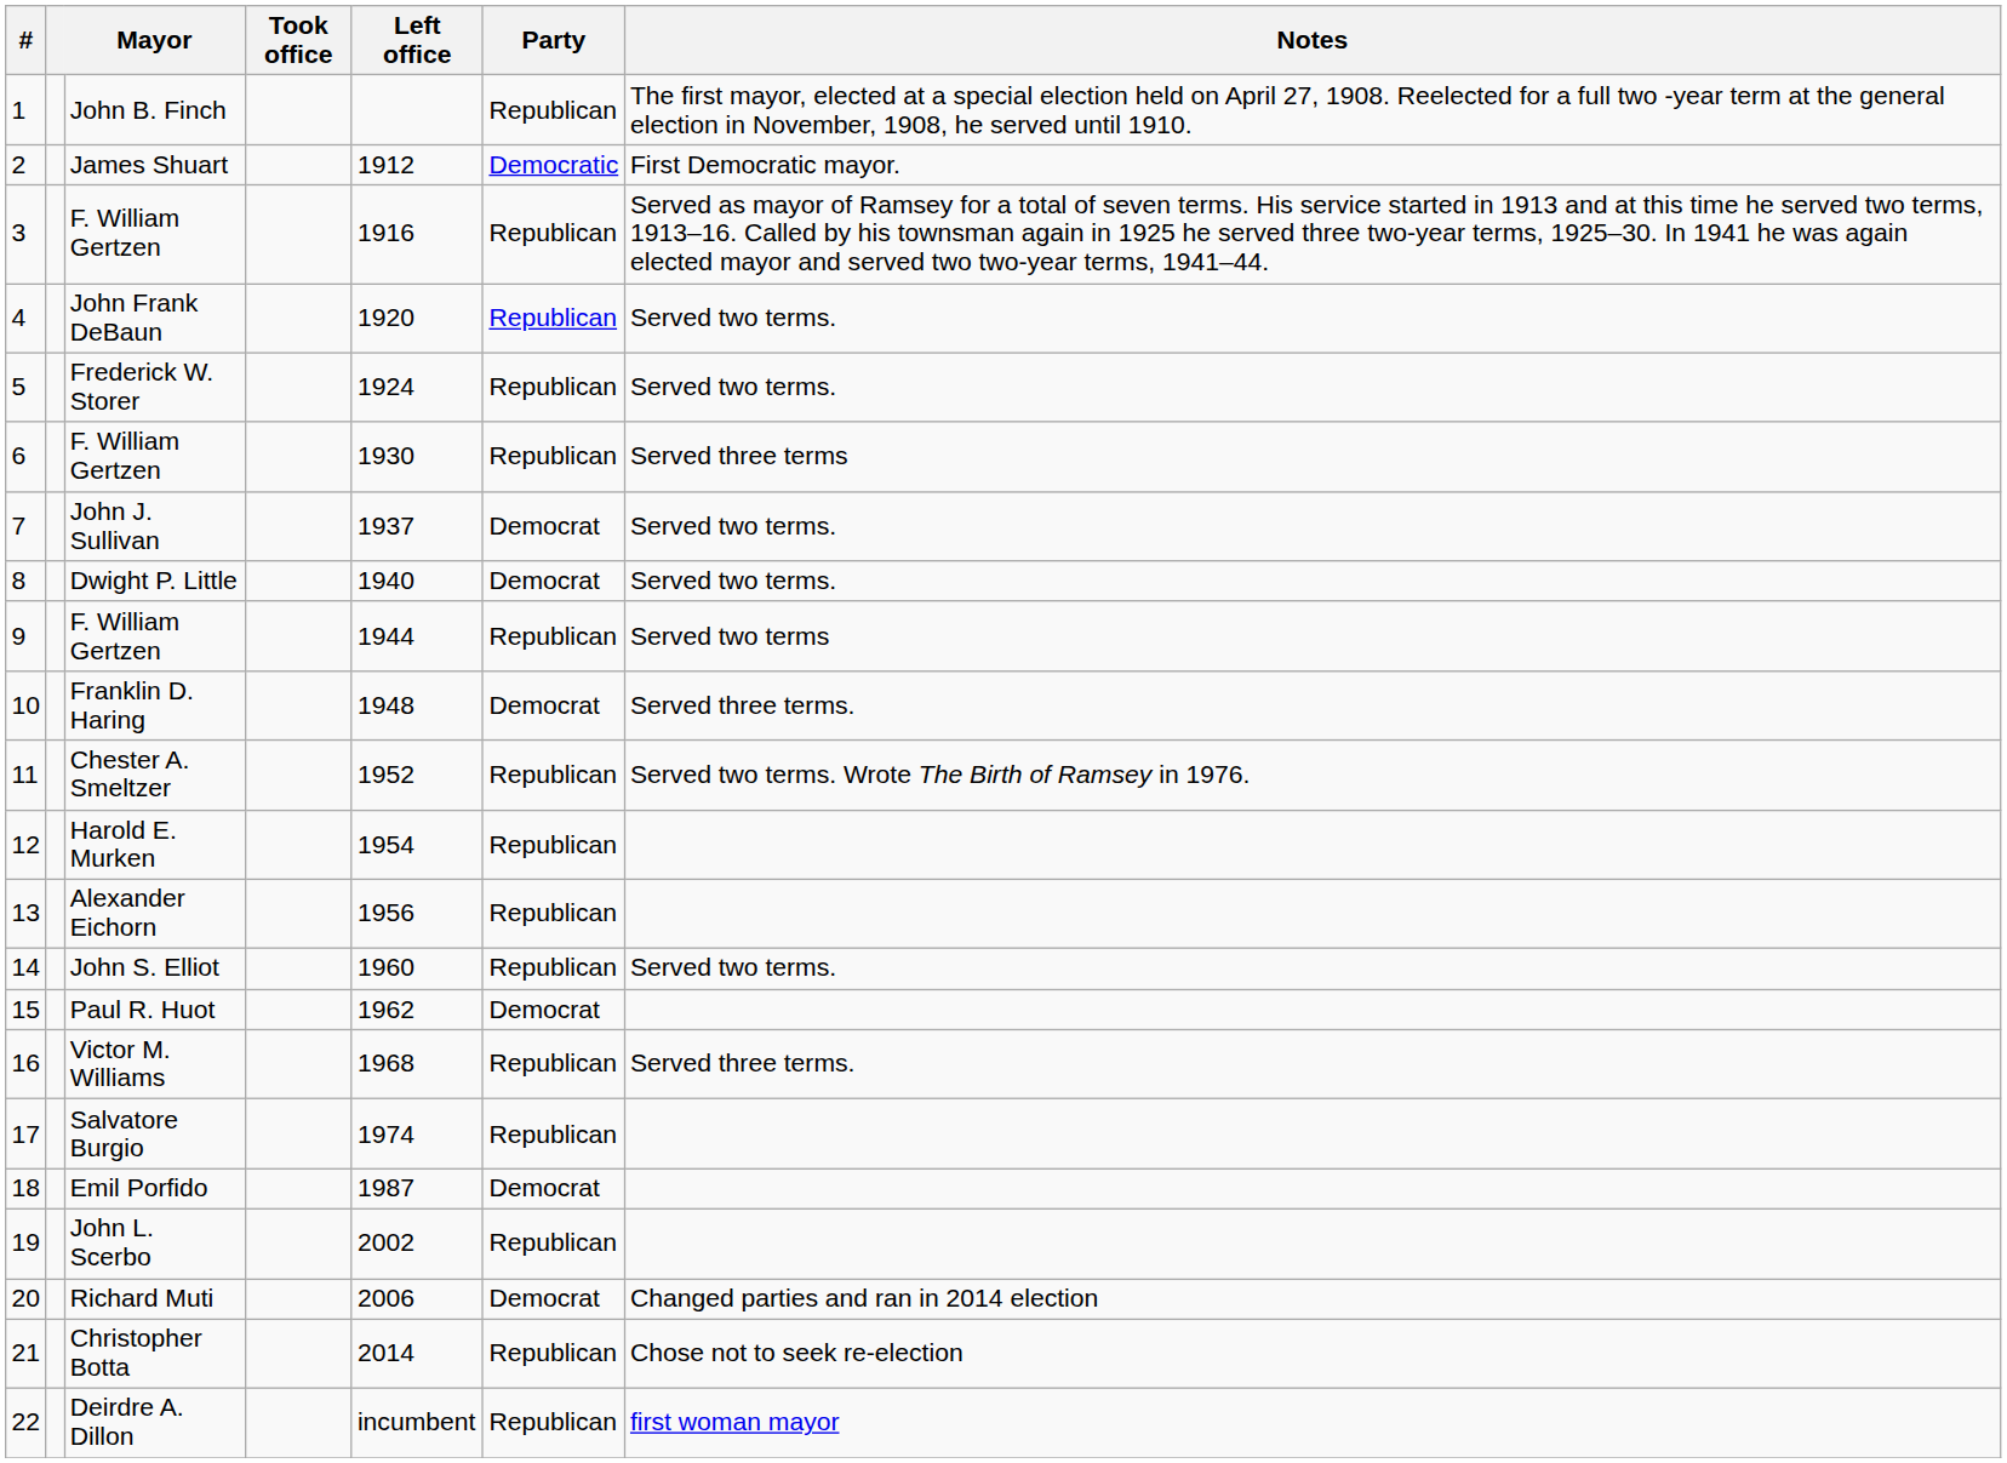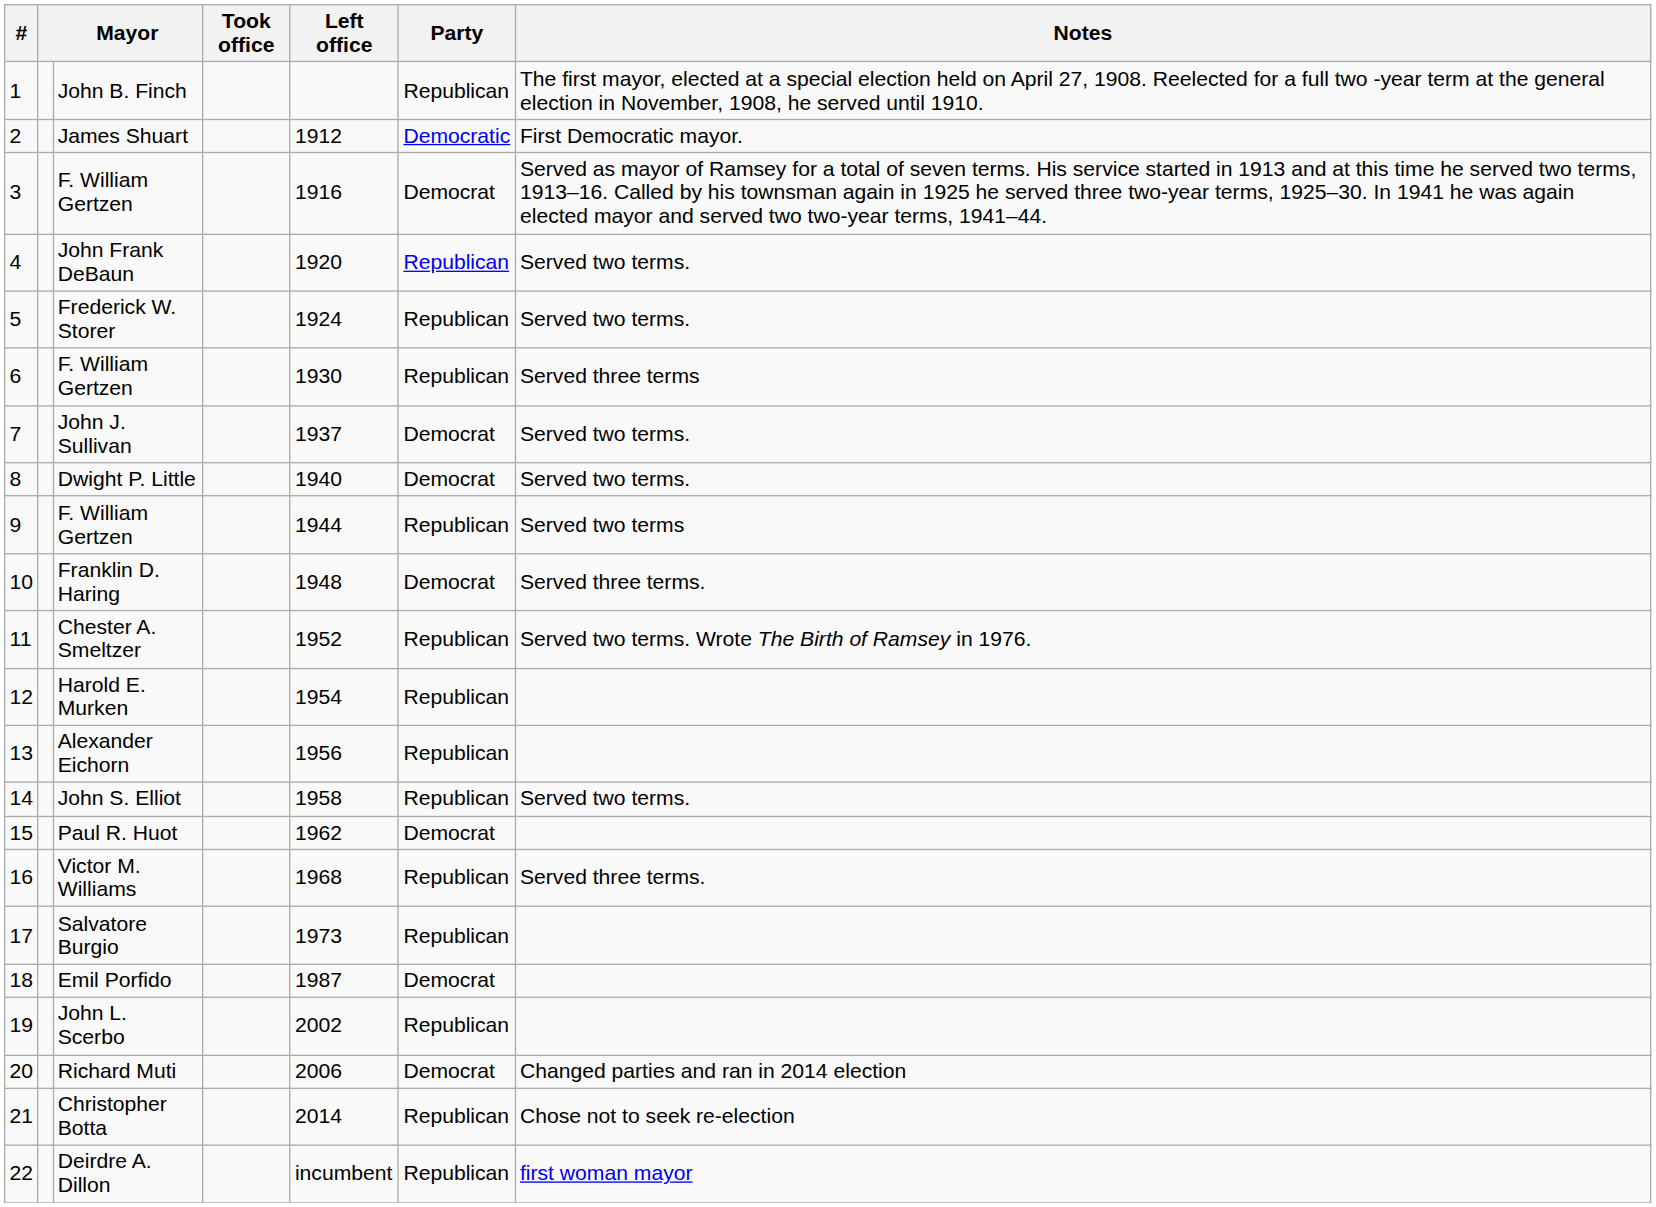3 / F. William Gertzen | Party: Republican -> Democrat
John S. Elliot | Left office: 1960 -> 1958
Salvatore Burgio | Left office: 1974 -> 1973
